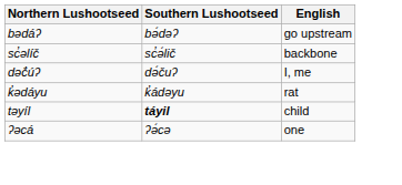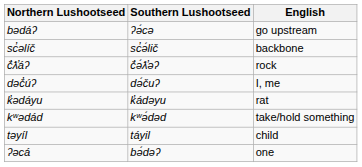bədáʔ | Southern Lushootseed: bə́dəʔ -> ʔə́cə
+ row: č̓ƛ̕áʔ | č̓ə́ƛ̕əʔ | rock
+ row: kʷədád | kʷə́dəd | take/hold something
təyíl | Southern Lushootseed: bold -> normal
ʔəcá | Southern Lushootseed: ʔə́cə -> bə́dəʔ
